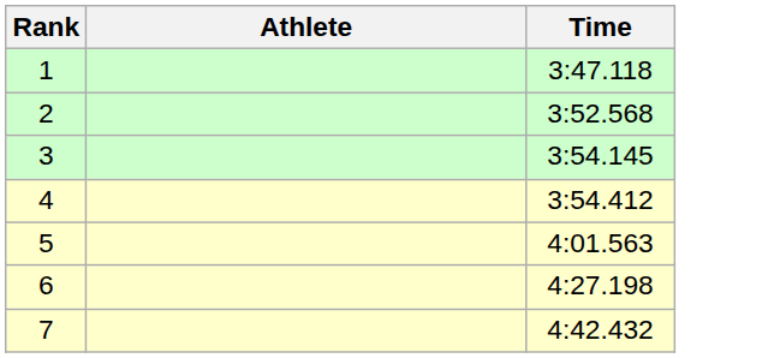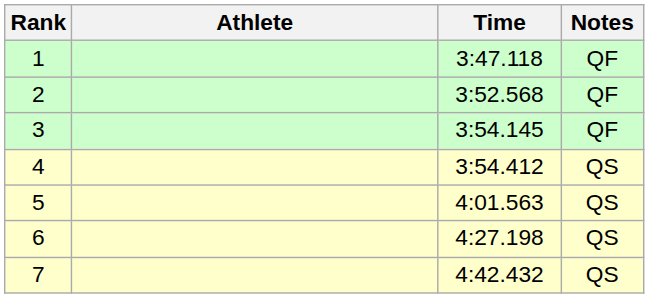+ column: Notes | QF | QF | QF | QS | QS | QS | QS
